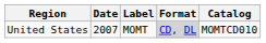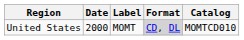United States | Date: 2007 -> 2000
